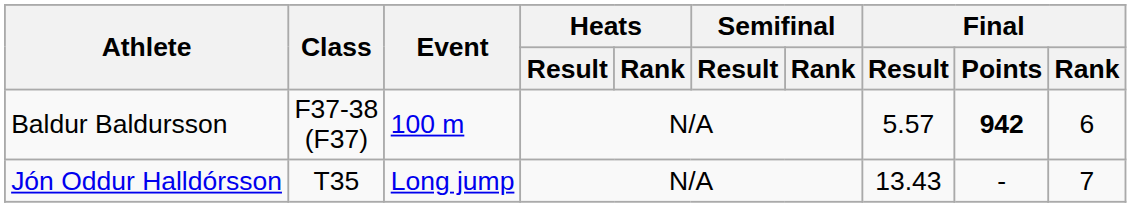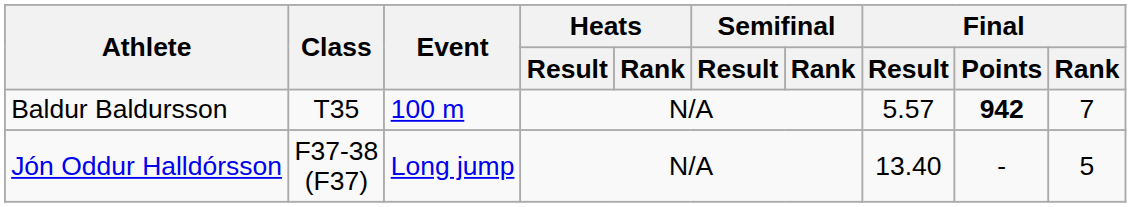Baldur Baldursson | Class: F37-38 (F37) -> T35
Baldur Baldursson | Final / Rank: 6 -> 7
Jón Oddur Halldórsson | Class: T35 -> F37-38 (F37)
Jón Oddur Halldórsson | Final / Result: 13.43 -> 13.40
Jón Oddur Halldórsson | Final / Rank: 7 -> 5
